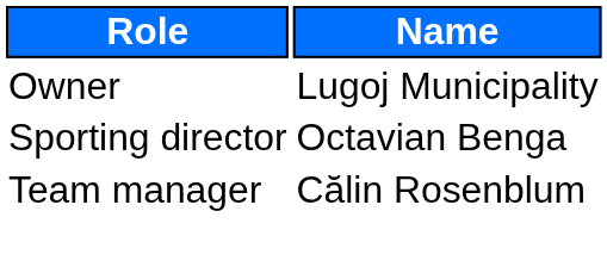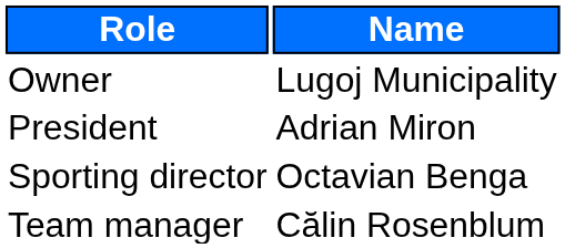+ row: President | Adrian Miron
